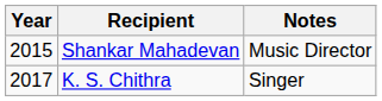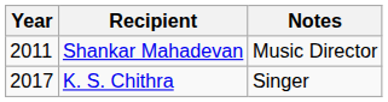Shankar Mahadevan | Year: 2015 -> 2011
